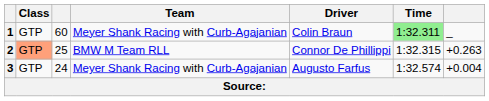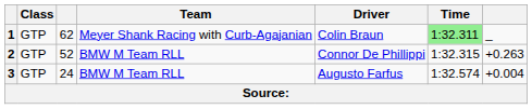1 | column 3: 60 -> 62
2 | Class: lightsalmon background -> no background
2 | column 3: 25 -> 52
3 | Team: Meyer Shank Racing with Curb-Agajanian -> BMW M Team RLL
